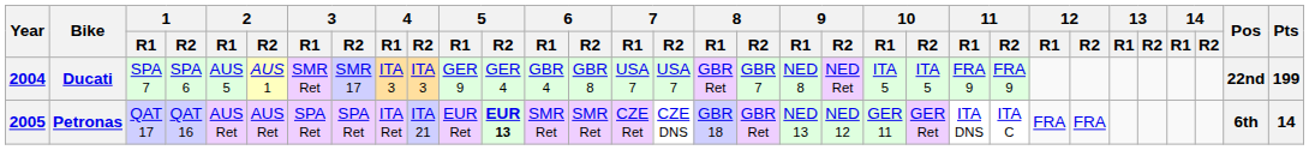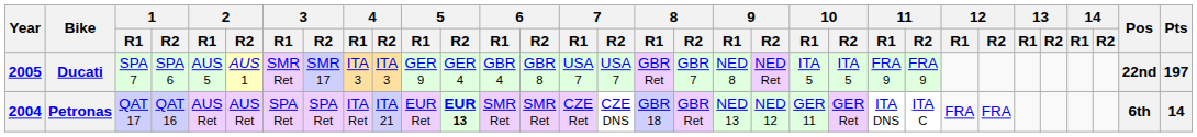Ducati | Year: 2004 -> 2005
Ducati | Pts: 199 -> 197
Petronas | Year: 2005 -> 2004
